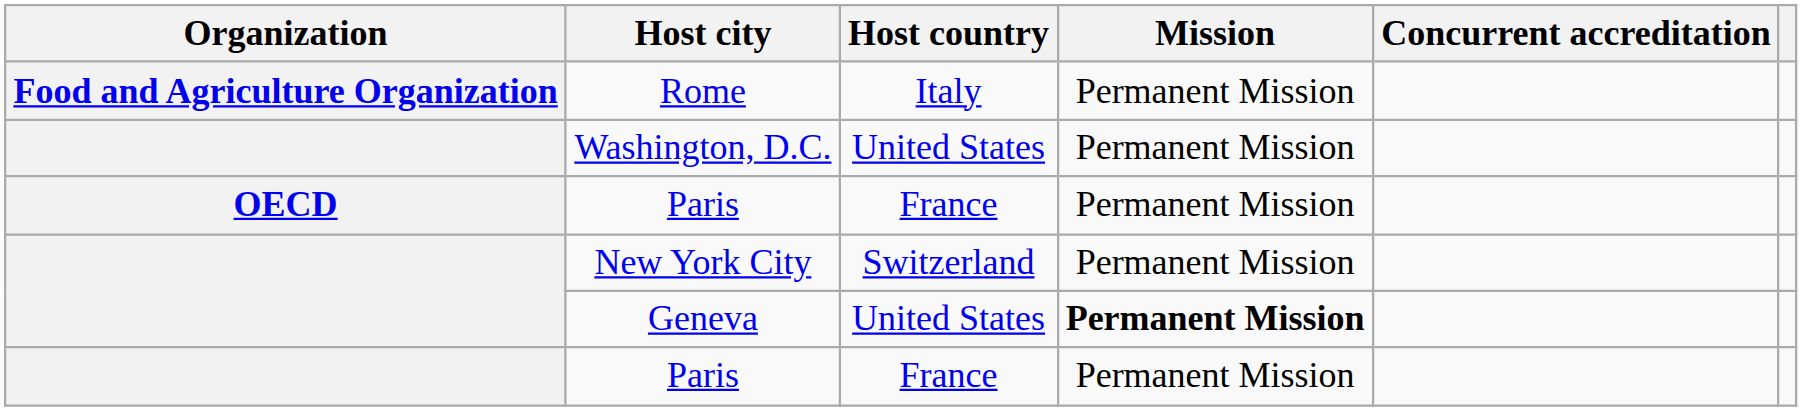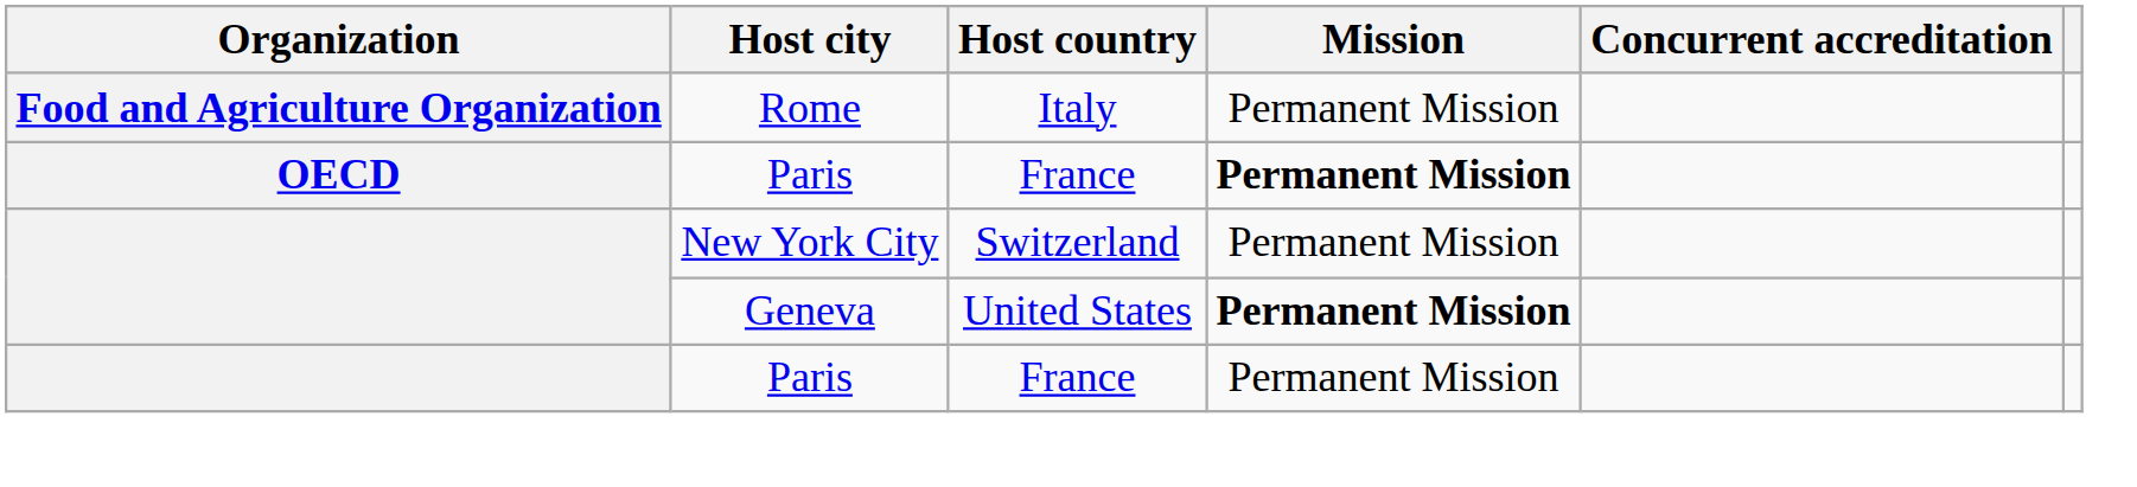- row: Washington, D.C. | United States | Permanent Mission
OECD / Paris | Mission: normal -> bold
